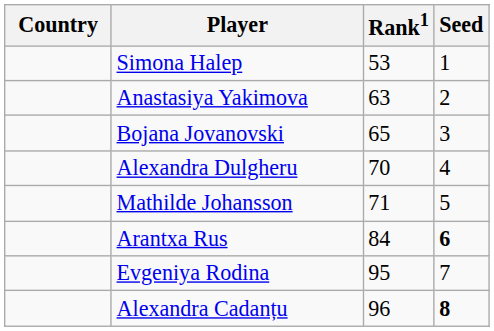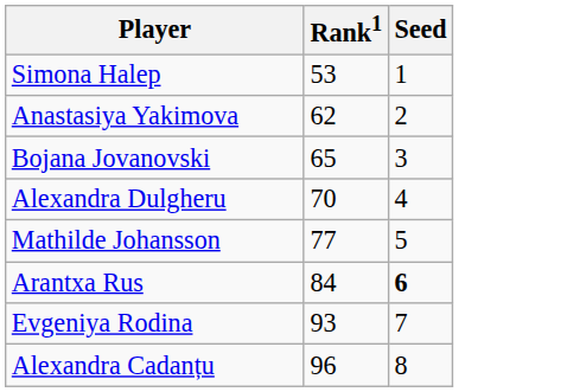- column: Country
Anastasiya Yakimova | Rank1: 63 -> 62
Mathilde Johansson | Rank1: 71 -> 77
Evgeniya Rodina | Rank1: 95 -> 93
Alexandra Cadanțu | Seed: bold -> normal
